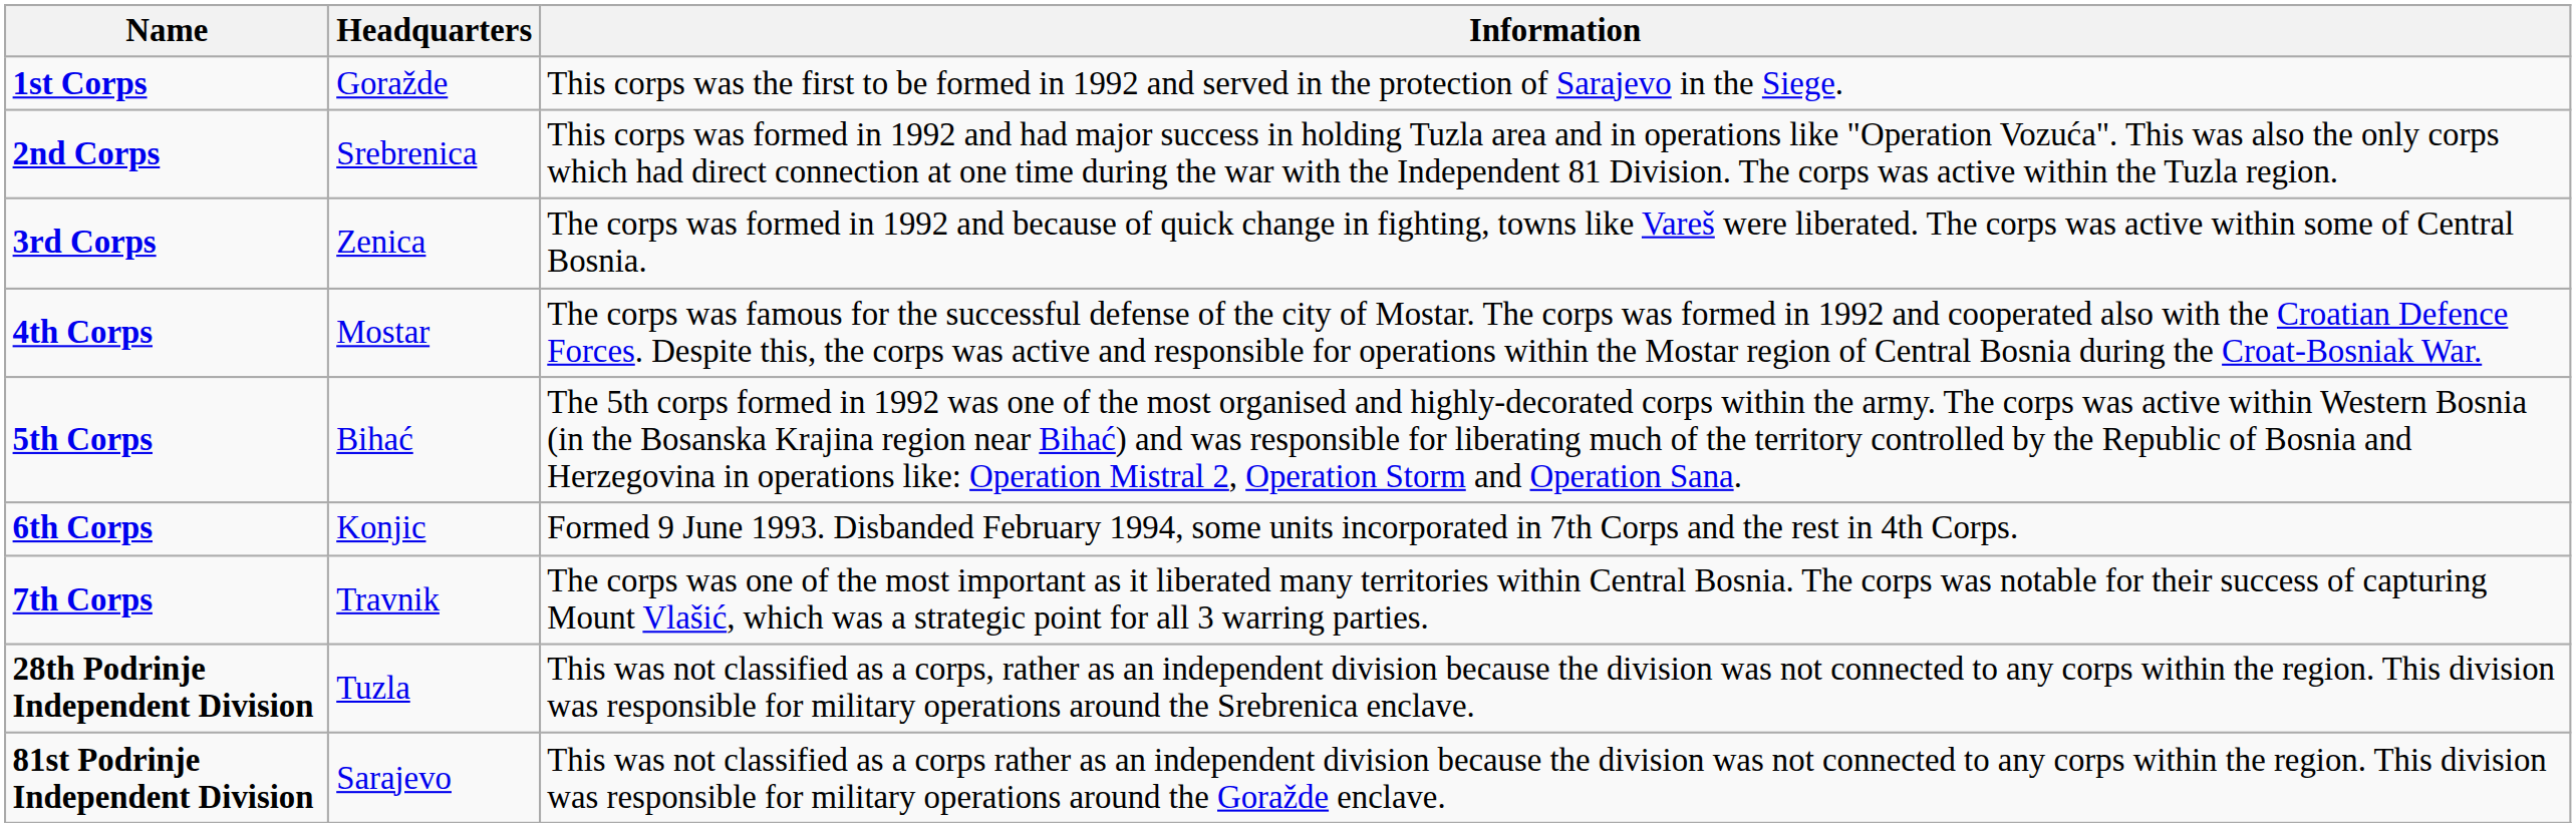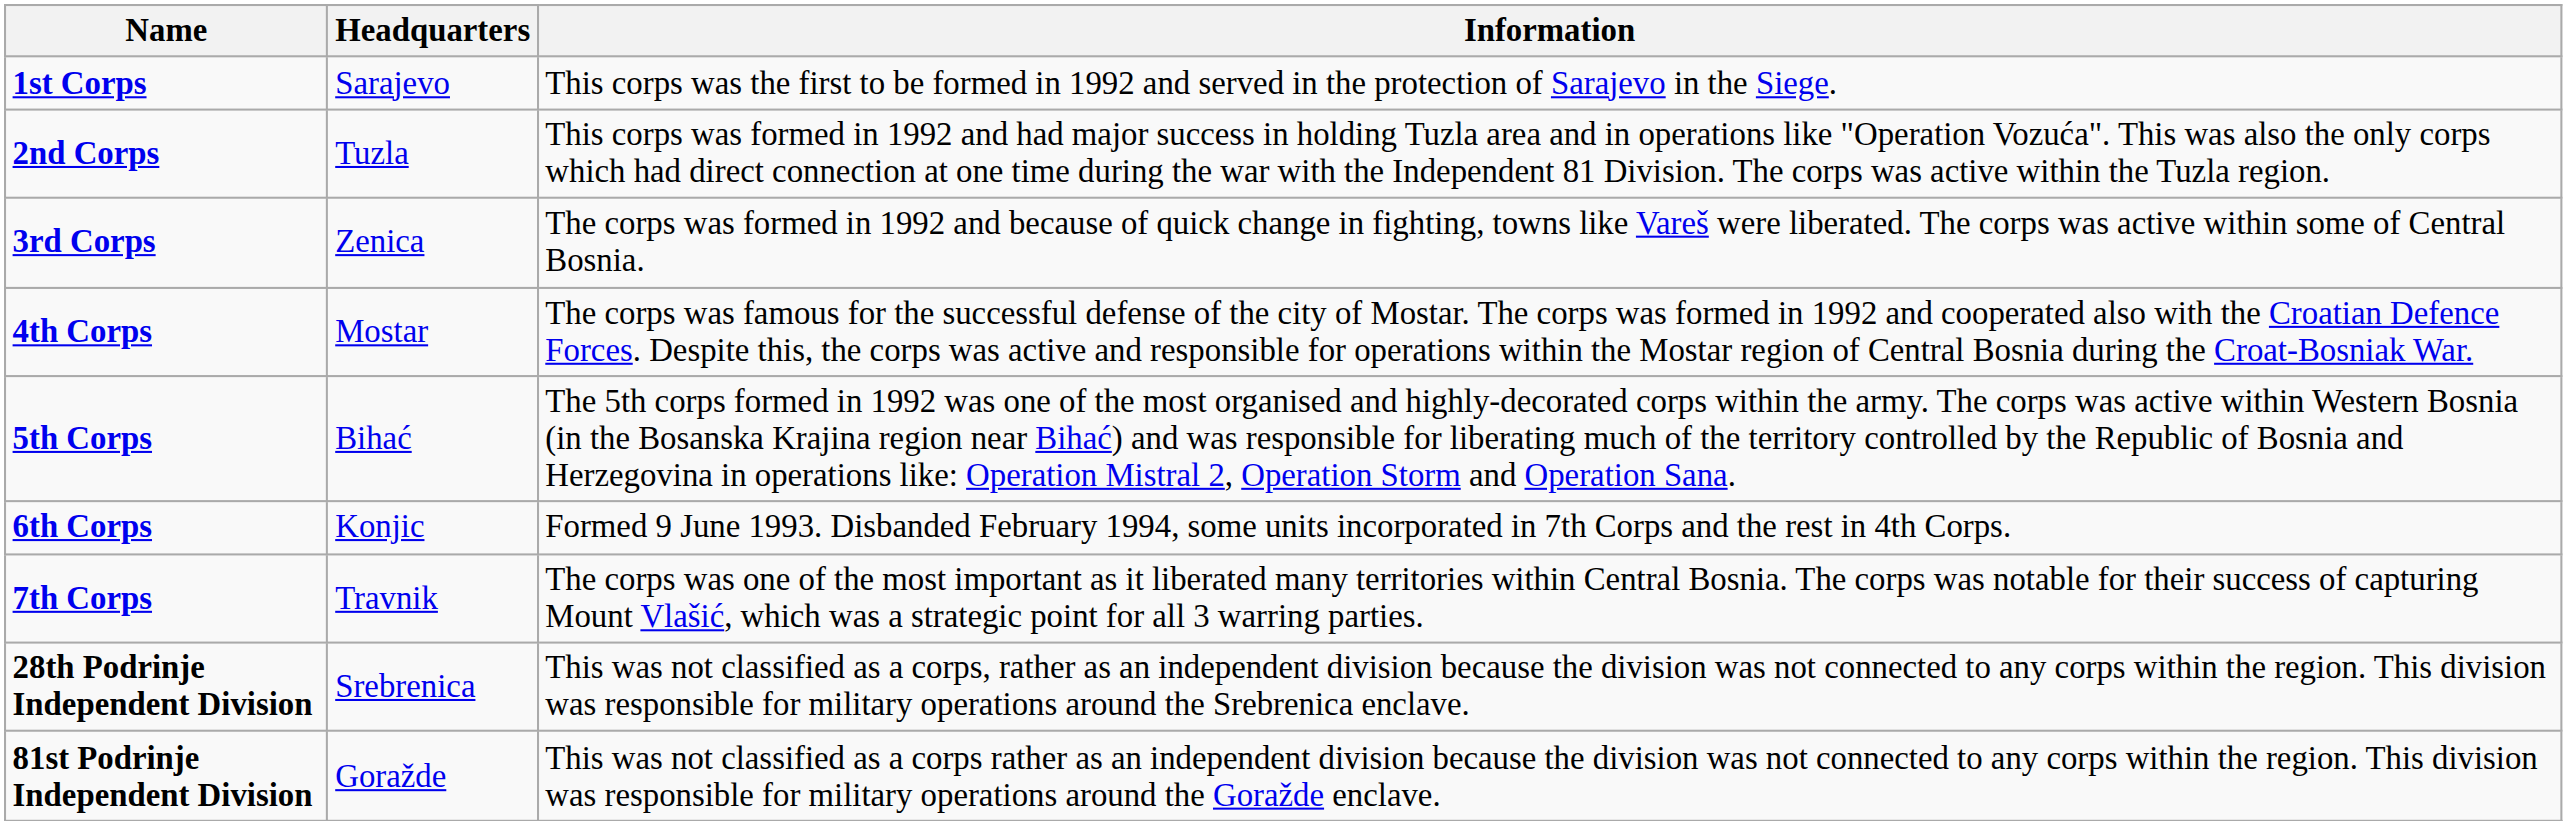1st Corps | Headquarters: Goražde -> Sarajevo
2nd Corps | Headquarters: Srebrenica -> Tuzla
28th Podrinje Independent Division | Headquarters: Tuzla -> Srebrenica
81st Podrinje Independent Division | Headquarters: Sarajevo -> Goražde
